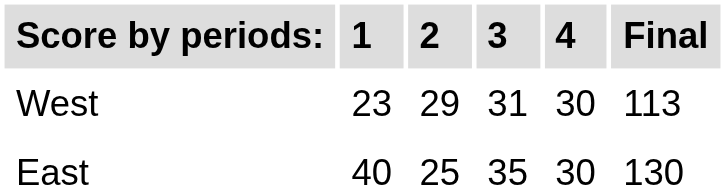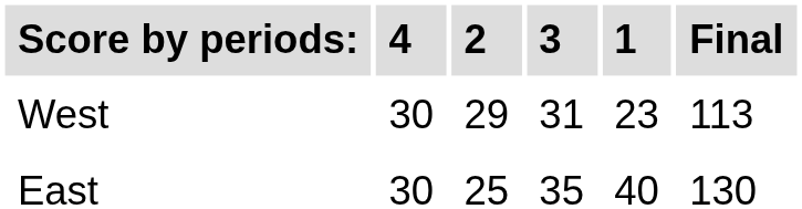columns swapped: 1 <-> 4
